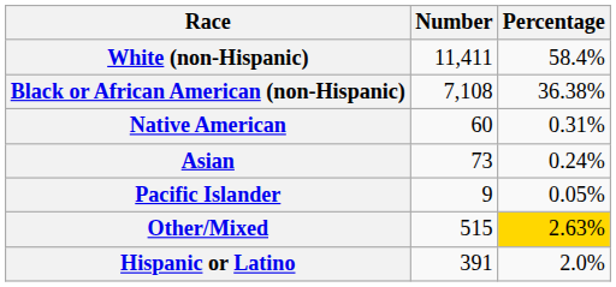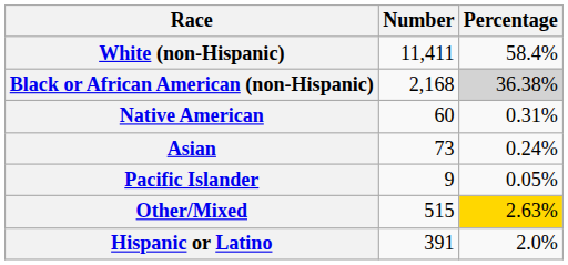Black or African American (non-Hispanic) | Number: 7,108 -> 2,168
Black or African American (non-Hispanic) | Percentage: no background -> lightgrey background
